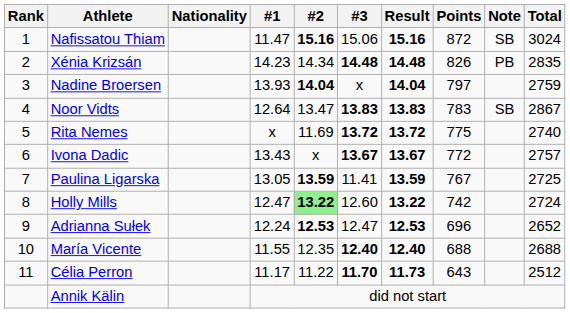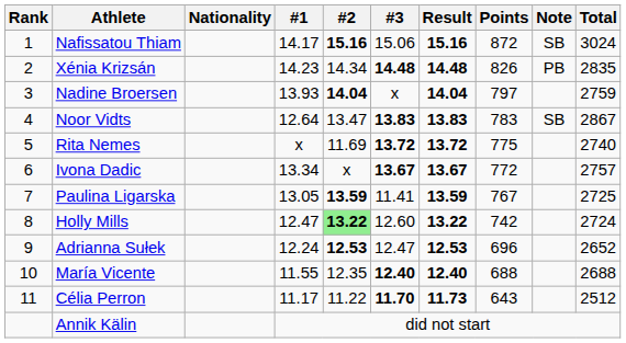Nafissatou Thiam | #1: 11.47 -> 14.17
Ivona Dadic | #1: 13.43 -> 13.34
